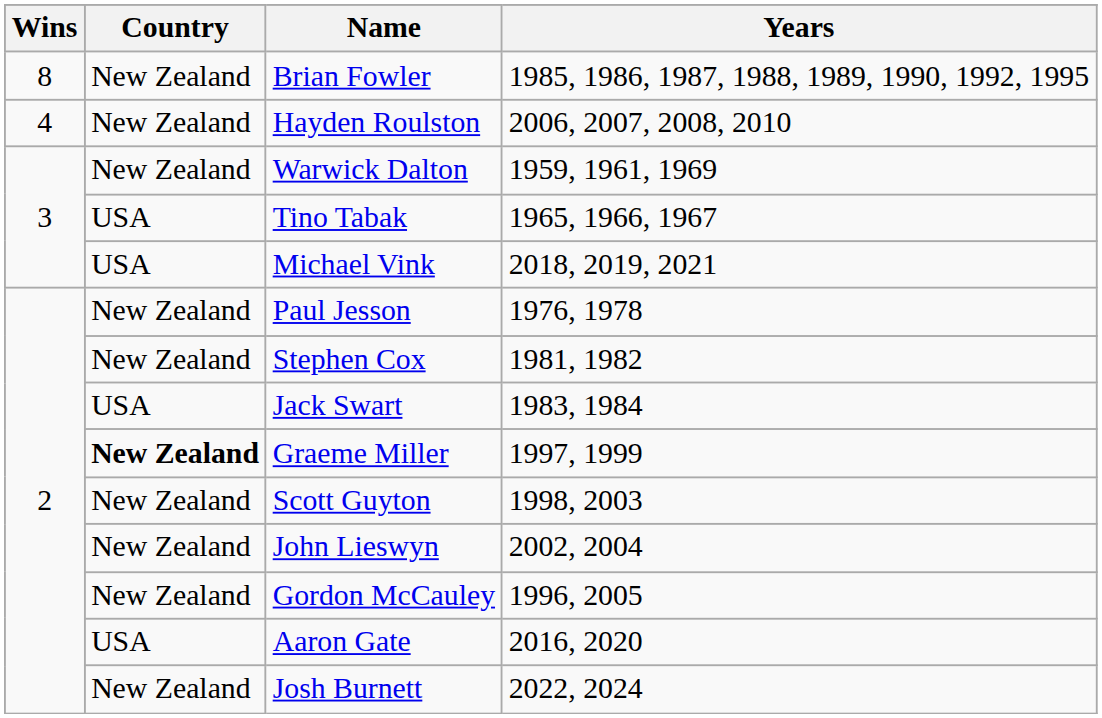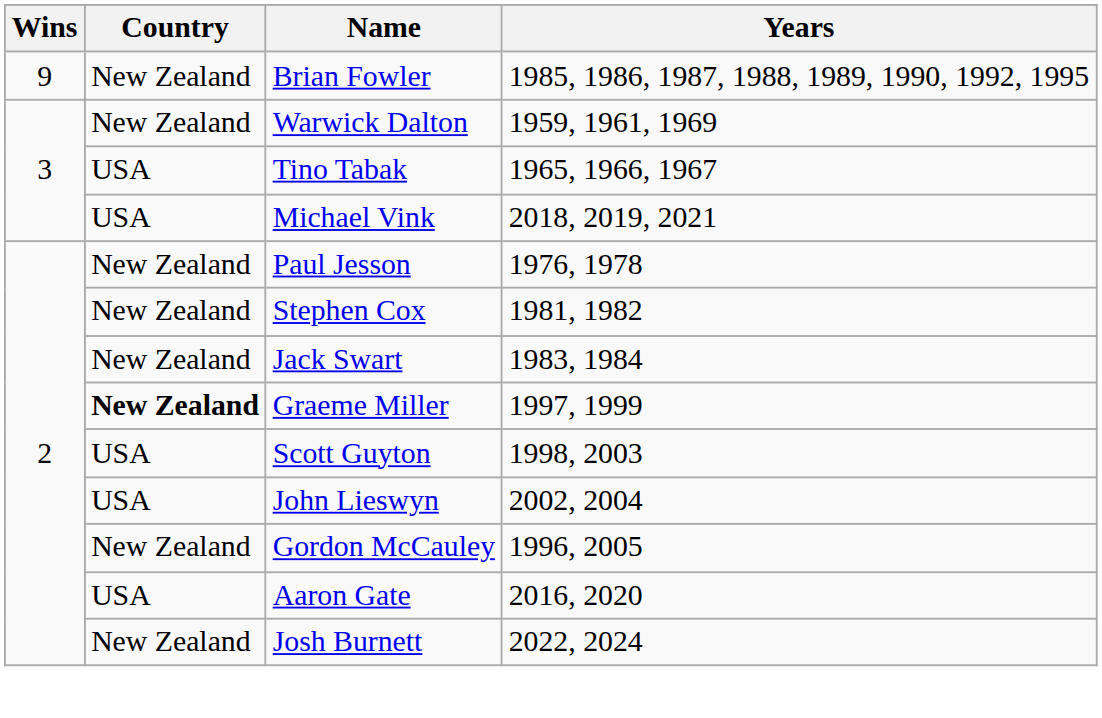Brian Fowler | Wins: 8 -> 9
- row: 4 | New Zealand | Hayden Roulston | 2006, 2007, 2008, 2010
Jack Swart | Country: USA -> New Zealand
Scott Guyton | Country: New Zealand -> USA
John Lieswyn | Country: New Zealand -> USA
